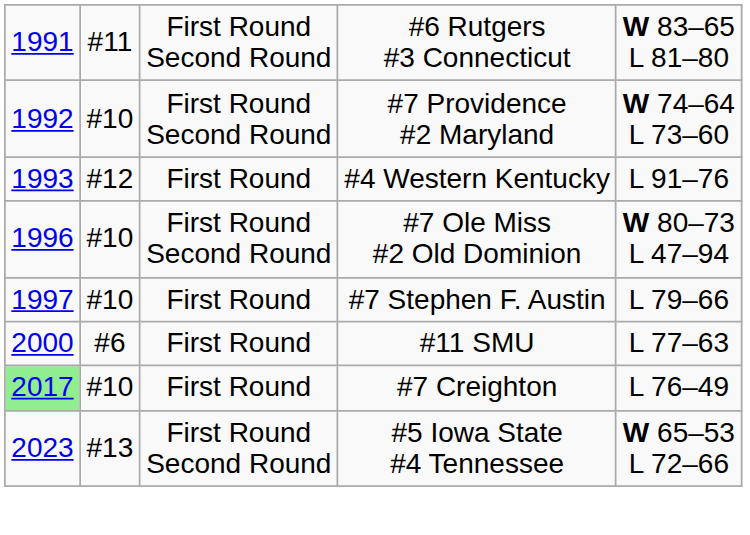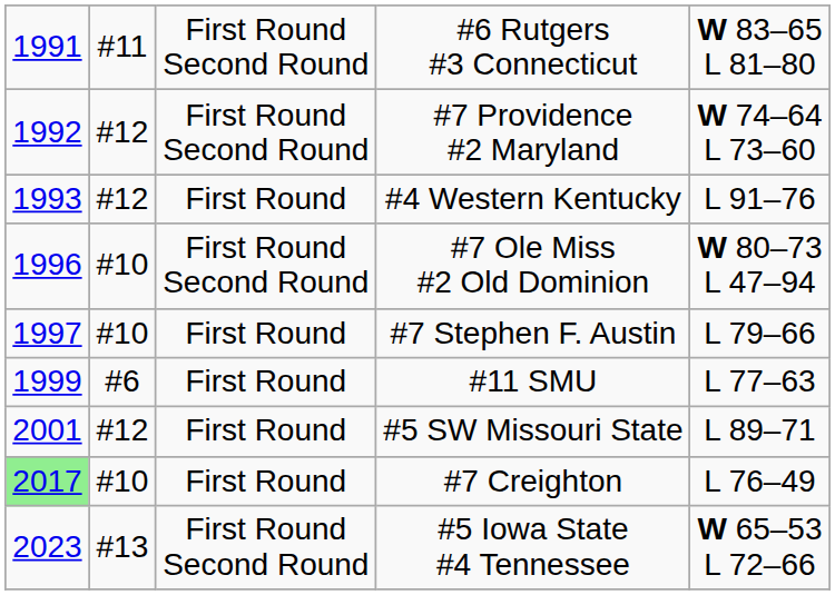#7 Providence #2 Maryland | column 2: #10 -> #12
#11 SMU | column 1: 2000 -> 1999
+ row: 2001 | #12 | First Round | #5 SW Missouri State | L 89–71
